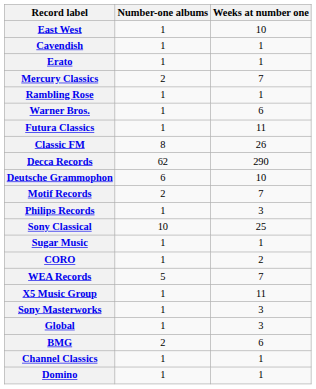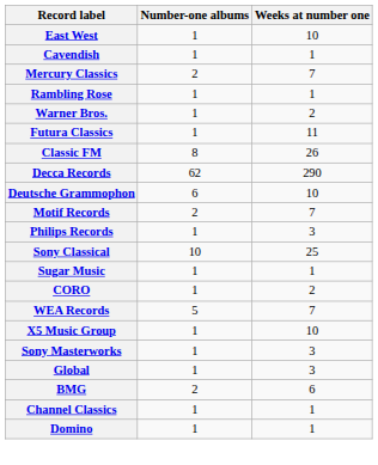- row: Erato | 1 | 1
Warner Bros. | Weeks at number one: 6 -> 2
X5 Music Group | Weeks at number one: 11 -> 10
